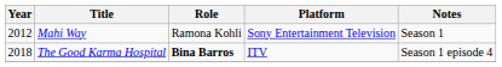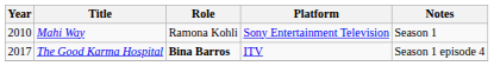Mahi Way | Year: 2012 -> 2010
The Good Karma Hospital | Year: 2018 -> 2017
